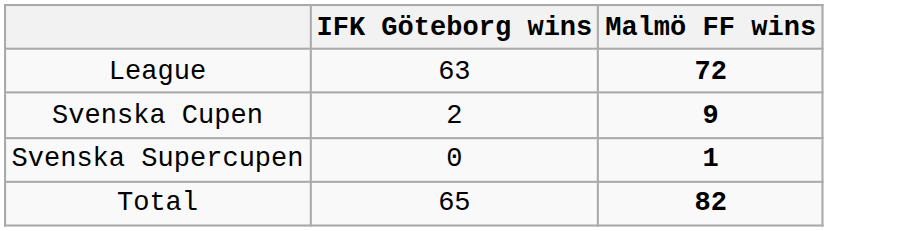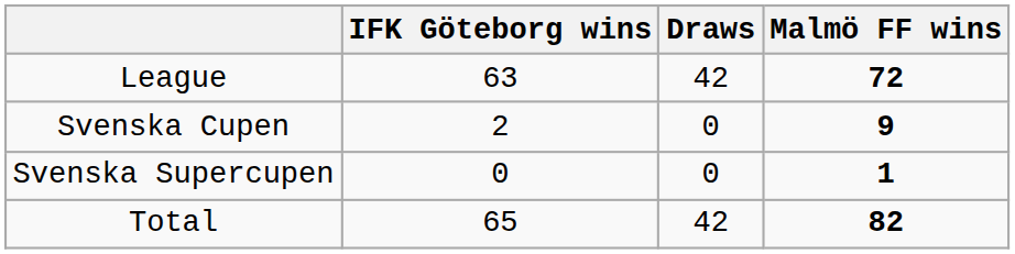+ column: Draws | 42 | 0 | 0 | 42
